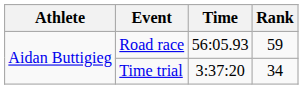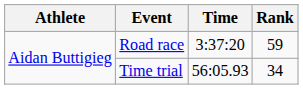Road race | Time: 56:05.93 -> 3:37:20
Time trial | Time: 3:37:20 -> 56:05.93
